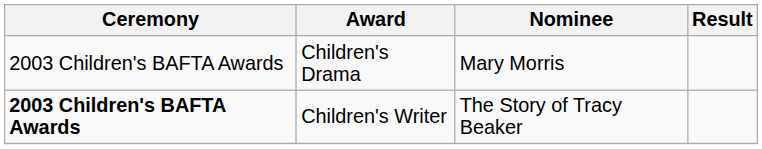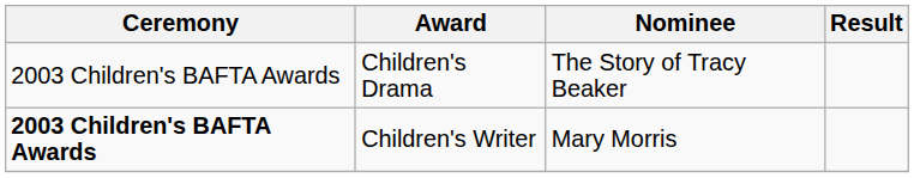Children's Drama | Nominee: Mary Morris -> The Story of Tracy Beaker
Children's Writer | Nominee: The Story of Tracy Beaker -> Mary Morris
